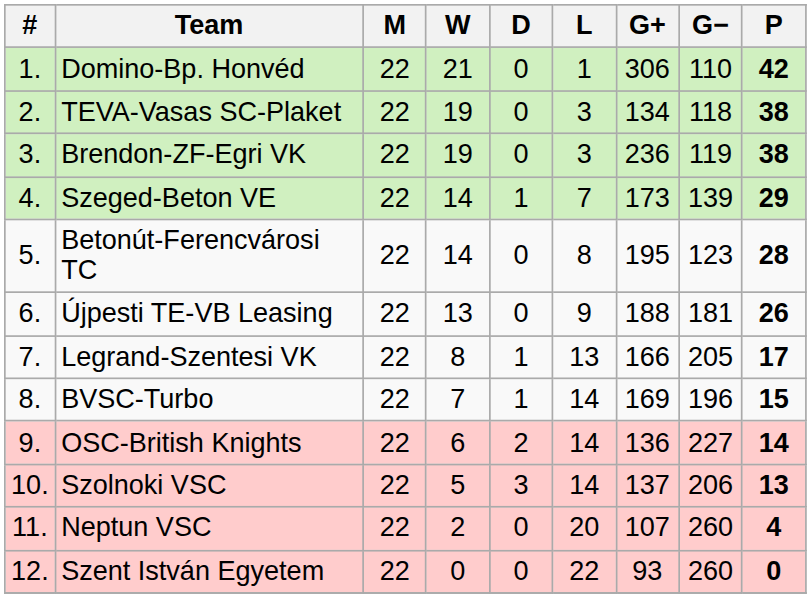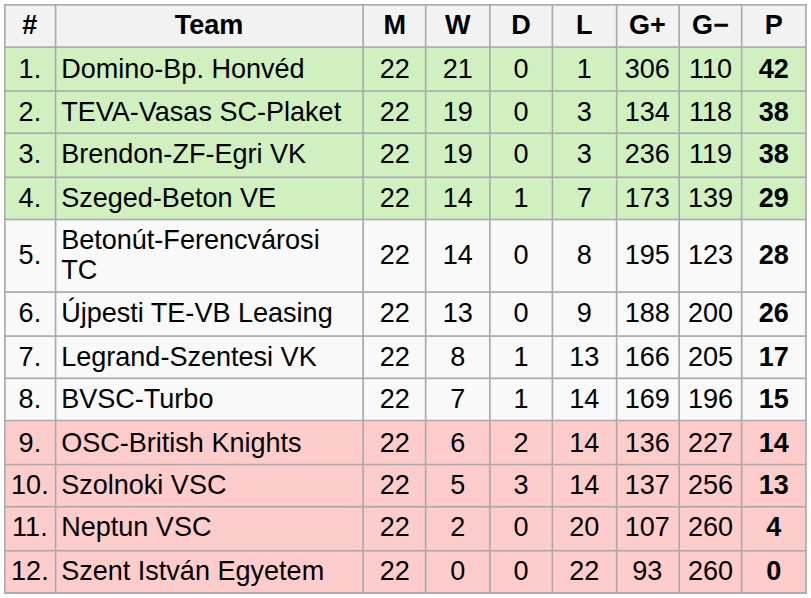Újpesti TE-VB Leasing | G−: 181 -> 200
Szolnoki VSC | G−: 206 -> 256
